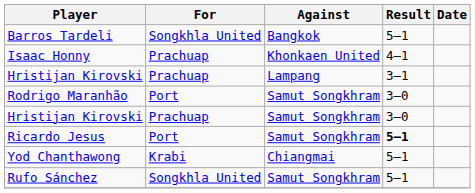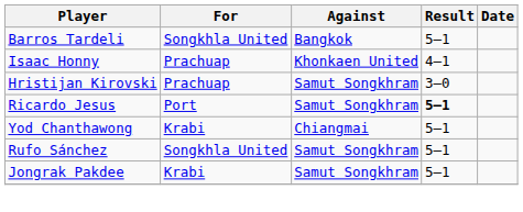- row: Hristijan Kirovski | Prachuap | Lampang | 3–1
- row: Rodrigo Maranhão | Port | Samut Songkhram | 3–0
+ row: Jongrak Pakdee | Krabi | Samut Songkhram | 5–1
